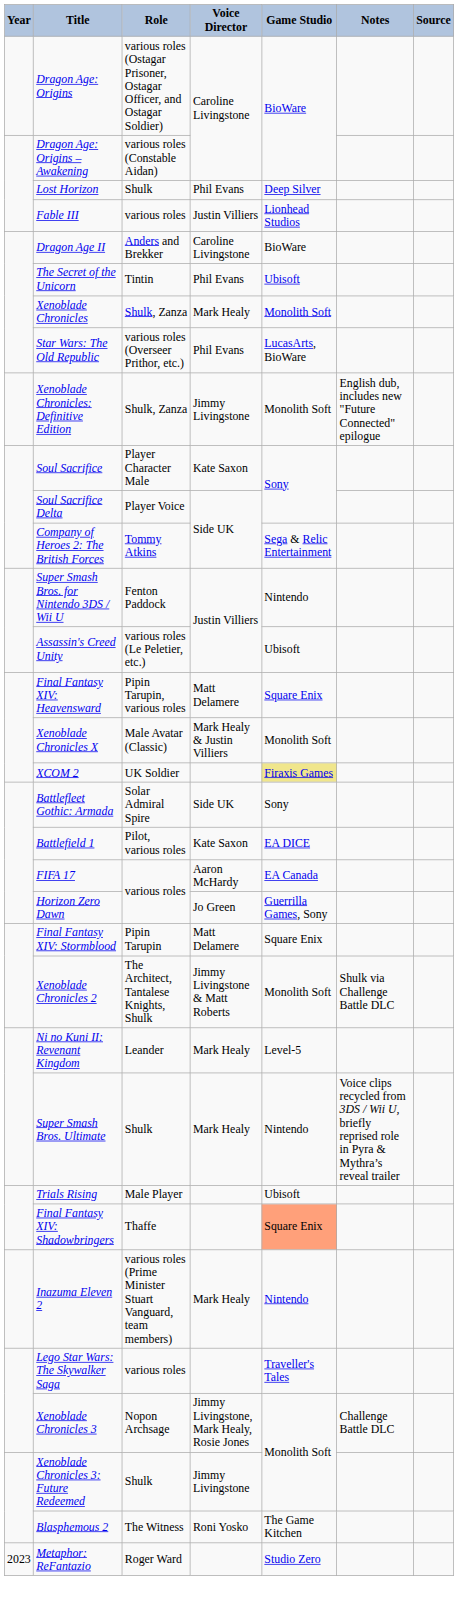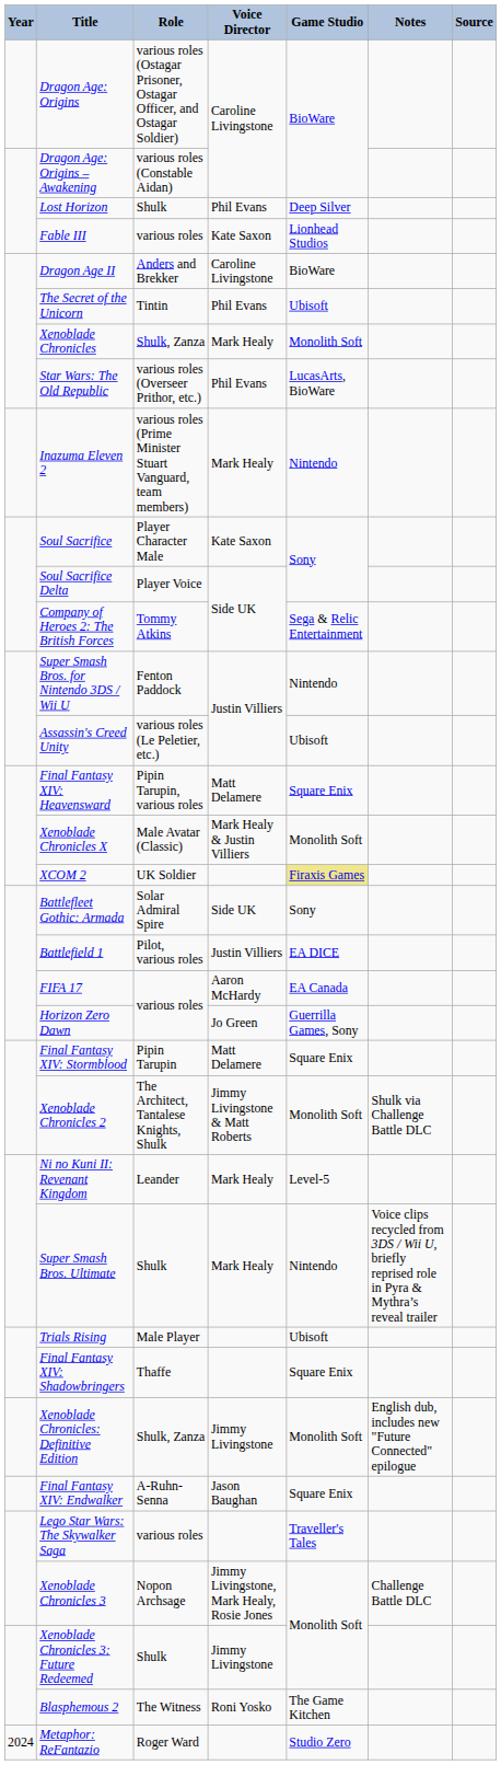Fable III | Voice Director: Justin Villiers -> Kate Saxon
rows swapped: Inazuma Eleven 2 <-> Xenoblade Chronicles: Definitive Edition
Battlefield 1 | Voice Director: Kate Saxon -> Justin Villiers
Final Fantasy XIV: Shadowbringers | Game Studio: lightsalmon background -> no background
+ row: Final Fantasy XIV: Endwalker | A-Ruhn-Senna | Jason Baughan | Square Enix
Metaphor: ReFantazio | Year: 2023 -> 2024
